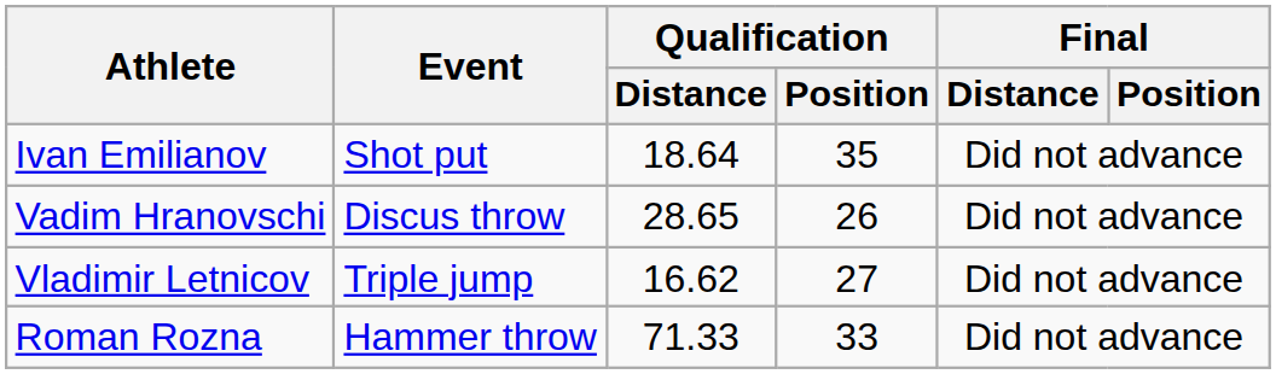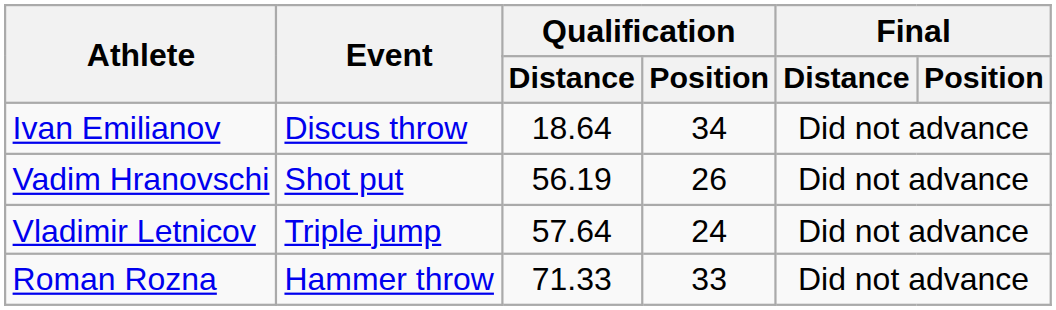Ivan Emilianov | Event: Shot put -> Discus throw
Ivan Emilianov | Qualification / Position: 35 -> 34
Vadim Hranovschi | Event: Discus throw -> Shot put
Vadim Hranovschi | Qualification / Distance: 28.65 -> 56.19
Vladimir Letnicov | Qualification / Distance: 16.62 -> 57.64
Vladimir Letnicov | Qualification / Position: 27 -> 24
